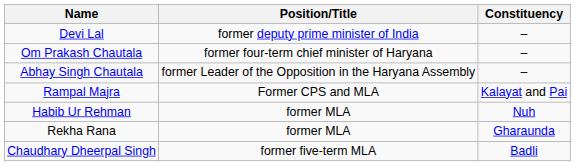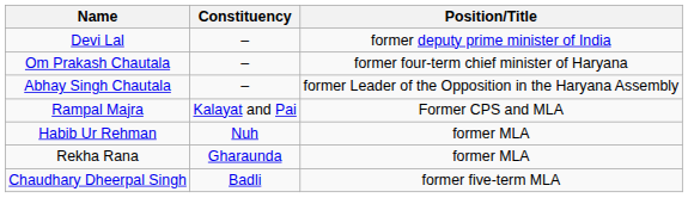columns swapped: Position/Title <-> Constituency
